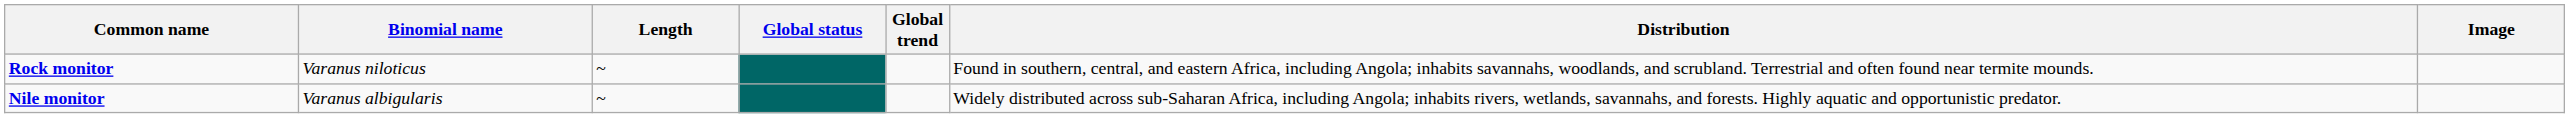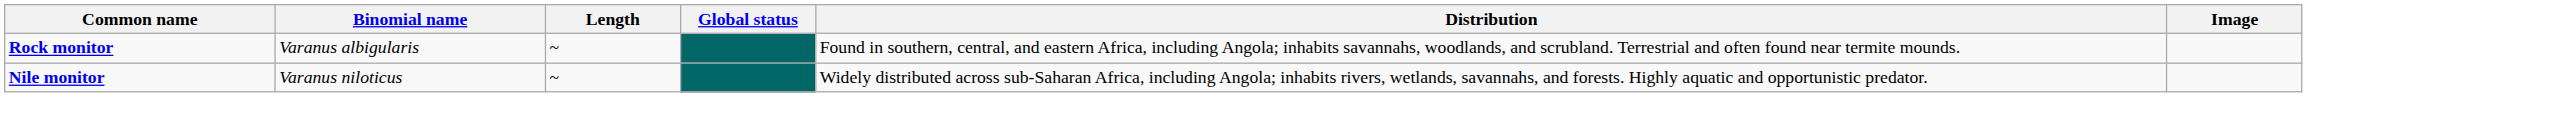- column: Global trend
Rock monitor | Binomial name: Varanus niloticus -> Varanus albigularis
Nile monitor | Binomial name: Varanus albigularis -> Varanus niloticus
